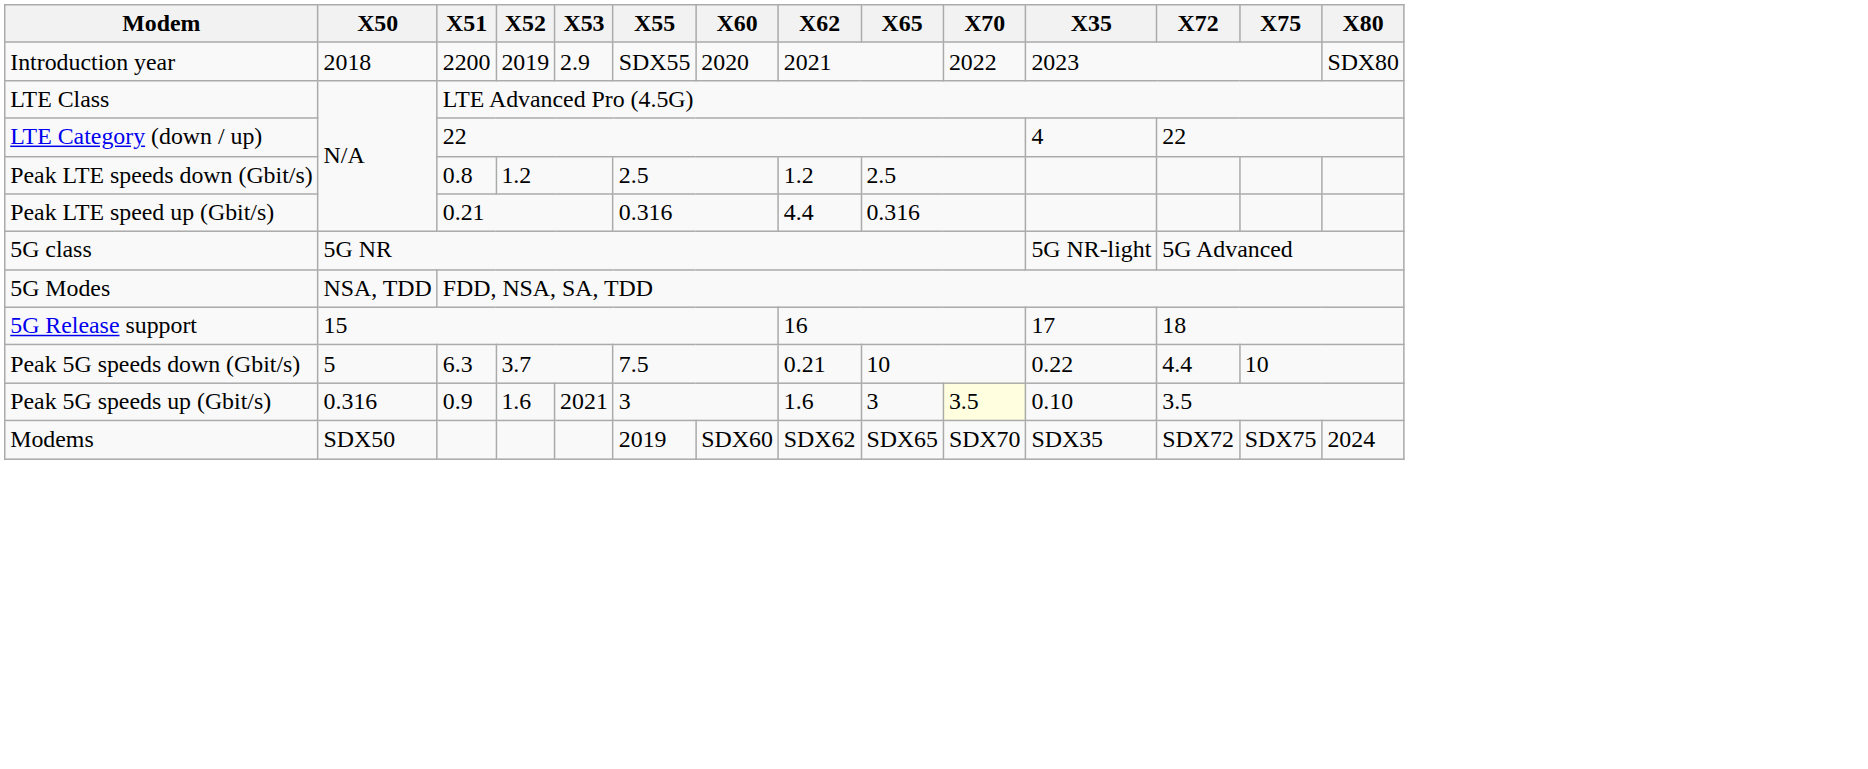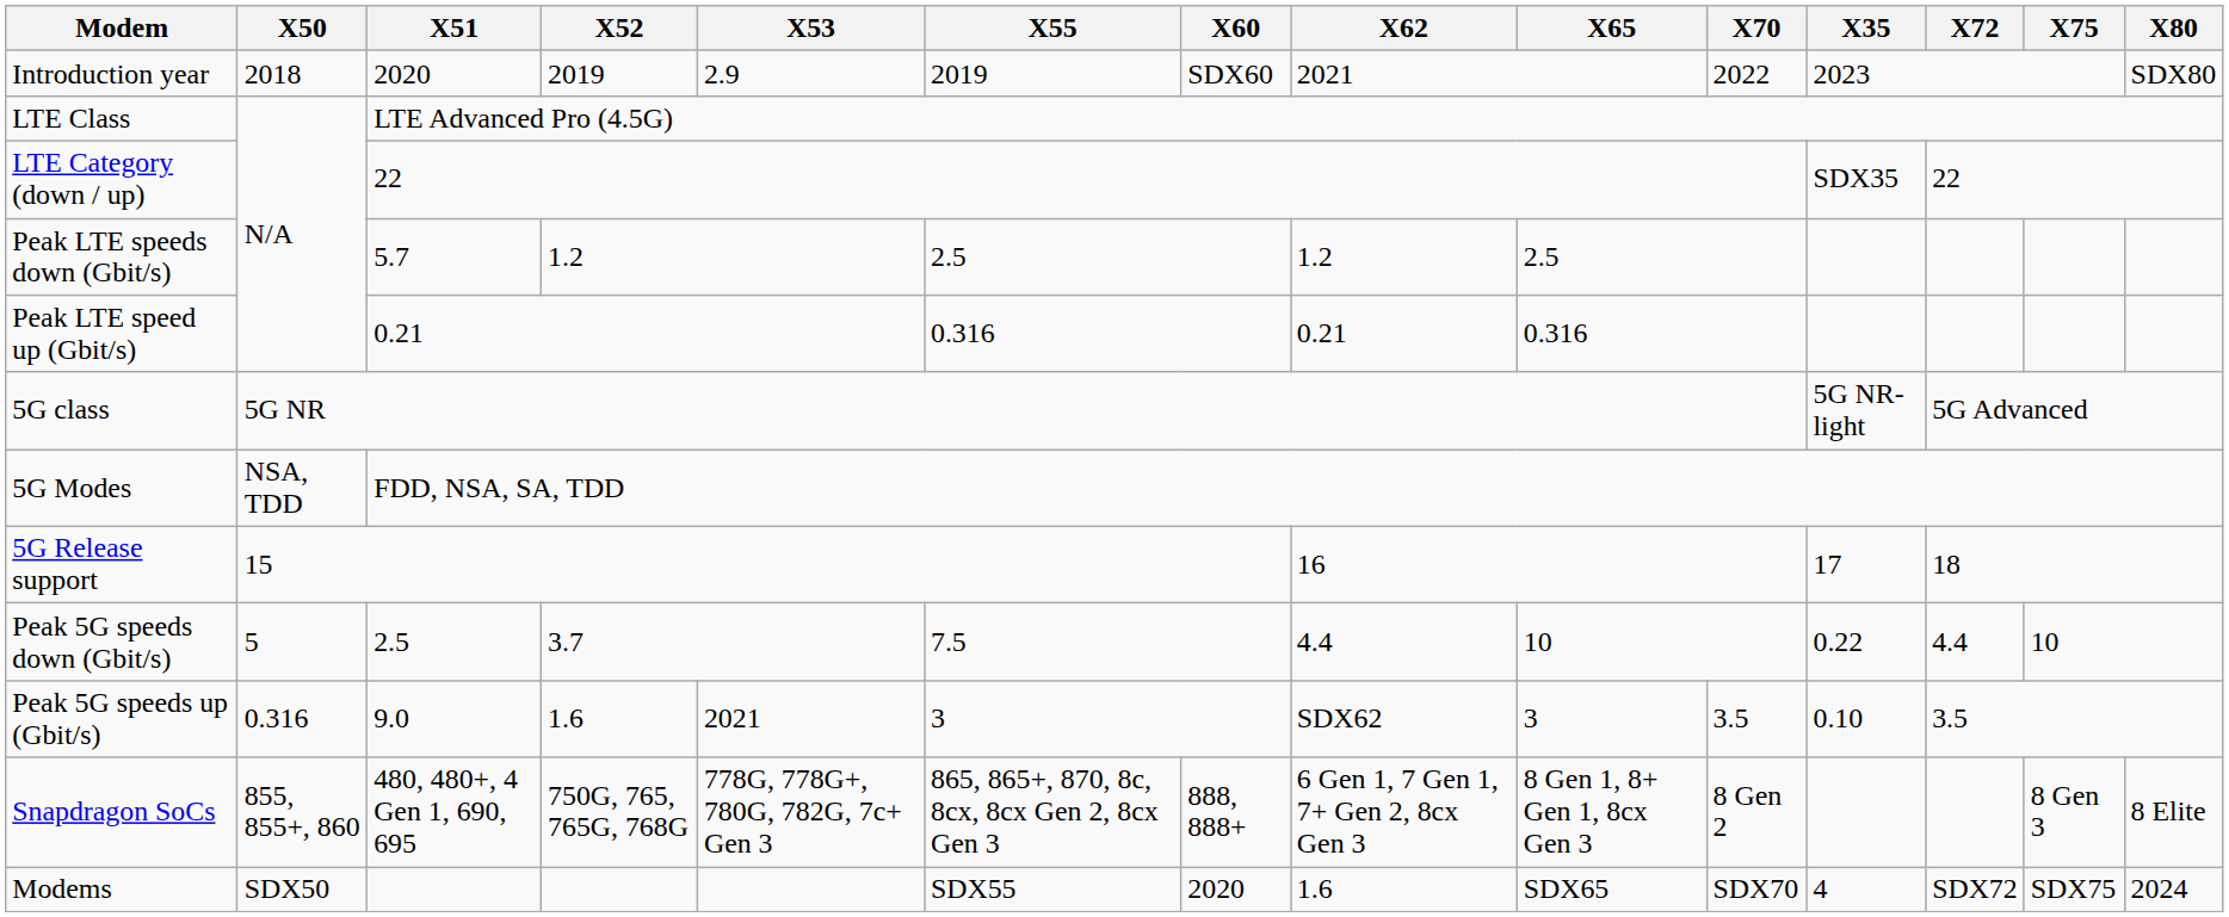Introduction year | X51: 2200 -> 2020
Introduction year | X55: SDX55 -> 2019
Introduction year | X60: 2020 -> SDX60
LTE Category (down / up) | X35: 4 -> SDX35
Peak LTE speeds down (Gbit/s) | X51: 0.8 -> 5.7
Peak LTE speed up (Gbit/s) | X62: 4.4 -> 0.21
Peak 5G speeds down (Gbit/s) | X51: 6.3 -> 2.5
Peak 5G speeds down (Gbit/s) | X62: 0.21 -> 4.4
Peak 5G speeds up (Gbit/s) | X51: 0.9 -> 9.0
Peak 5G speeds up (Gbit/s) | X62: 1.6 -> SDX62
Peak 5G speeds up (Gbit/s) | X70: lightyellow background -> no background
+ row: Snapdragon SoCs | 855, 855+, 860 | 480, 480+, 4 Gen 1, 690, 695 | 750G, 765, 765G, 768G | 778G, 778G+, 780G, 782G, 7c+ Gen 3 | 865, 865+, 870, 8c, 8cx, 8cx Gen 2, 8cx Gen 3 | 888, 888+ | 6 Gen 1, 7 Gen 1, 7+ Gen 2, 8cx Gen 3 | 8 Gen 1, 8+ Gen 1, 8cx Gen 3 | 8 Gen 2 | 8 Gen 3 | 8 Elite
Modems | X55: 2019 -> SDX55
Modems | X60: SDX60 -> 2020
Modems | X62: SDX62 -> 1.6
Modems | X35: SDX35 -> 4
